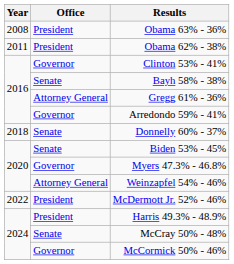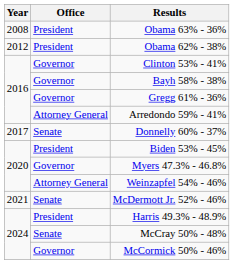Obama 62% - 38% | Year: 2011 -> 2012
Bayh 58% - 38% | Office: Senate -> Governor
Gregg 61% - 36% | Office: Attorney General -> Governor
Arredondo 59% - 41% | Office: Governor -> Attorney General
Donnelly 60% - 37% | Year: 2018 -> 2017
Biden 53% - 45% | Office: Senate -> President
McDermott Jr. 52% - 46% | Year: 2022 -> 2021
McDermott Jr. 52% - 46% | Office: President -> Senate
